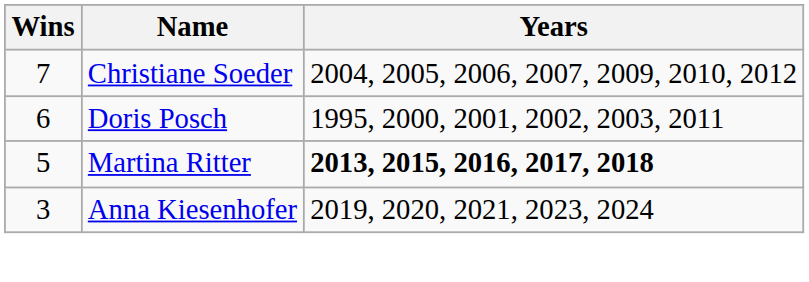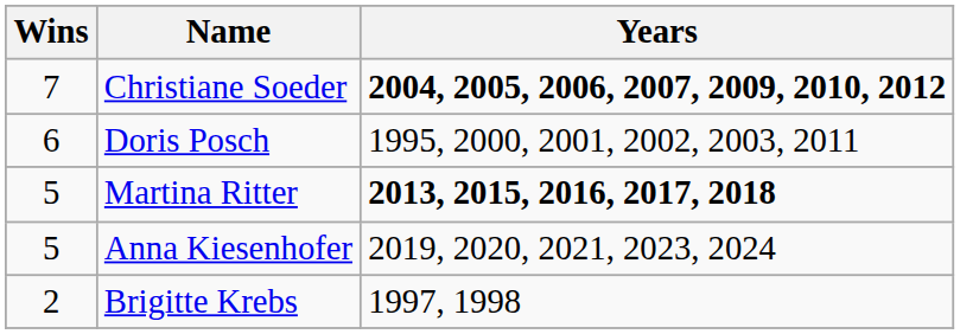Christiane Soeder | Years: normal -> bold
Anna Kiesenhofer | Wins: 3 -> 5
+ row: 2 | Brigitte Krebs | 1997, 1998
